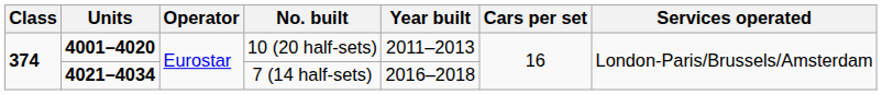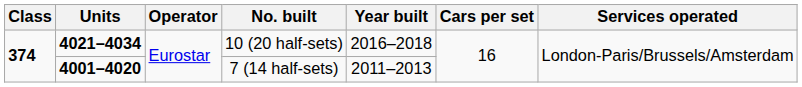10 (20 half-sets) | Units: 4001–4020 -> 4021–4034
10 (20 half-sets) | Year built: 2011–2013 -> 2016–2018
7 (14 half-sets) | Units: 4021–4034 -> 4001–4020
7 (14 half-sets) | Year built: 2016–2018 -> 2011–2013
